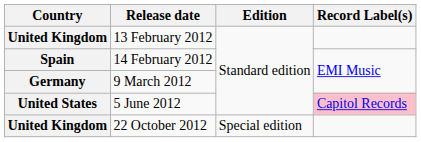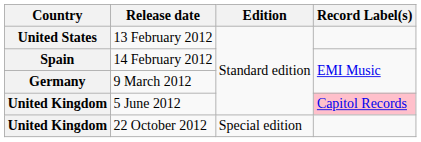13 February 2012 | Country: United Kingdom -> United States
5 June 2012 | Country: United States -> United Kingdom
